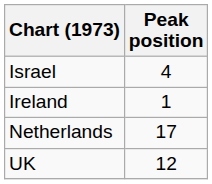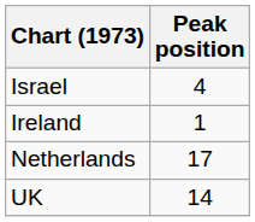UK | Peak position: 12 -> 14
